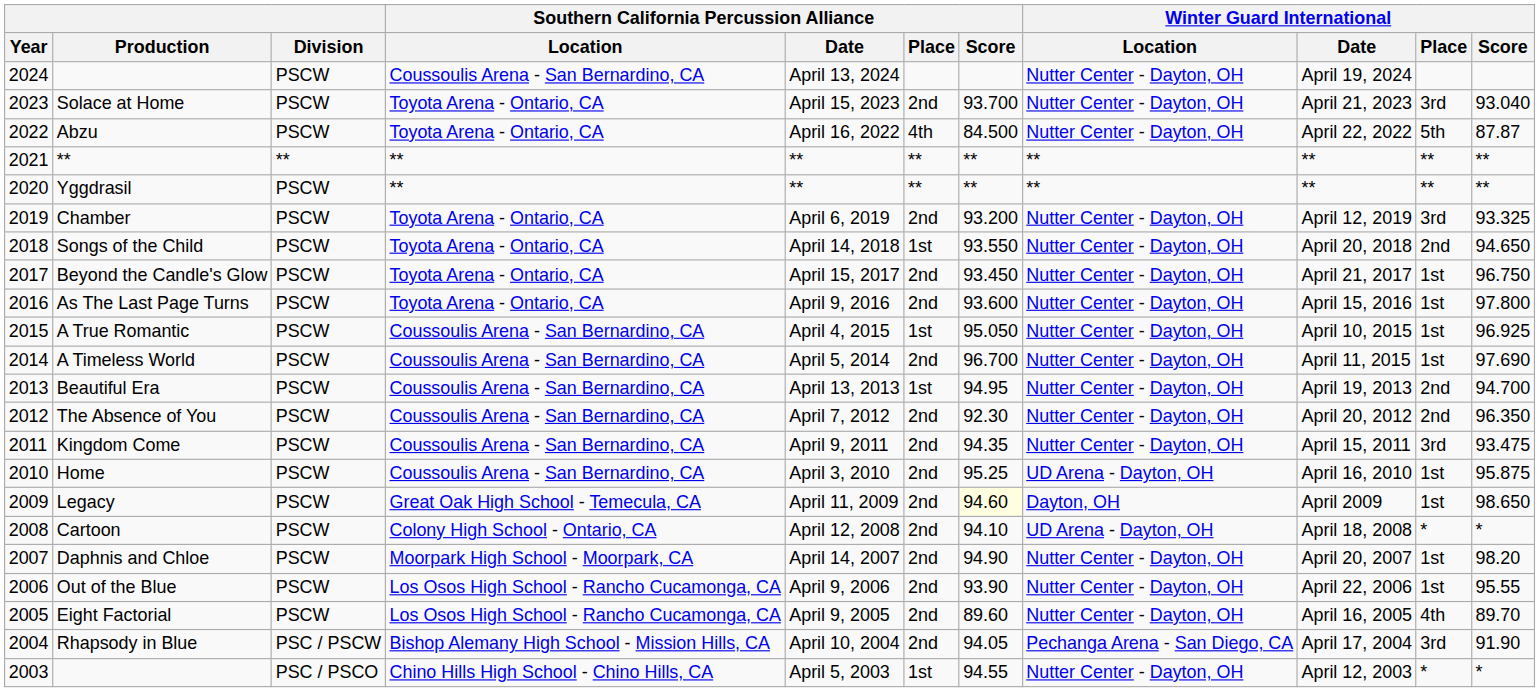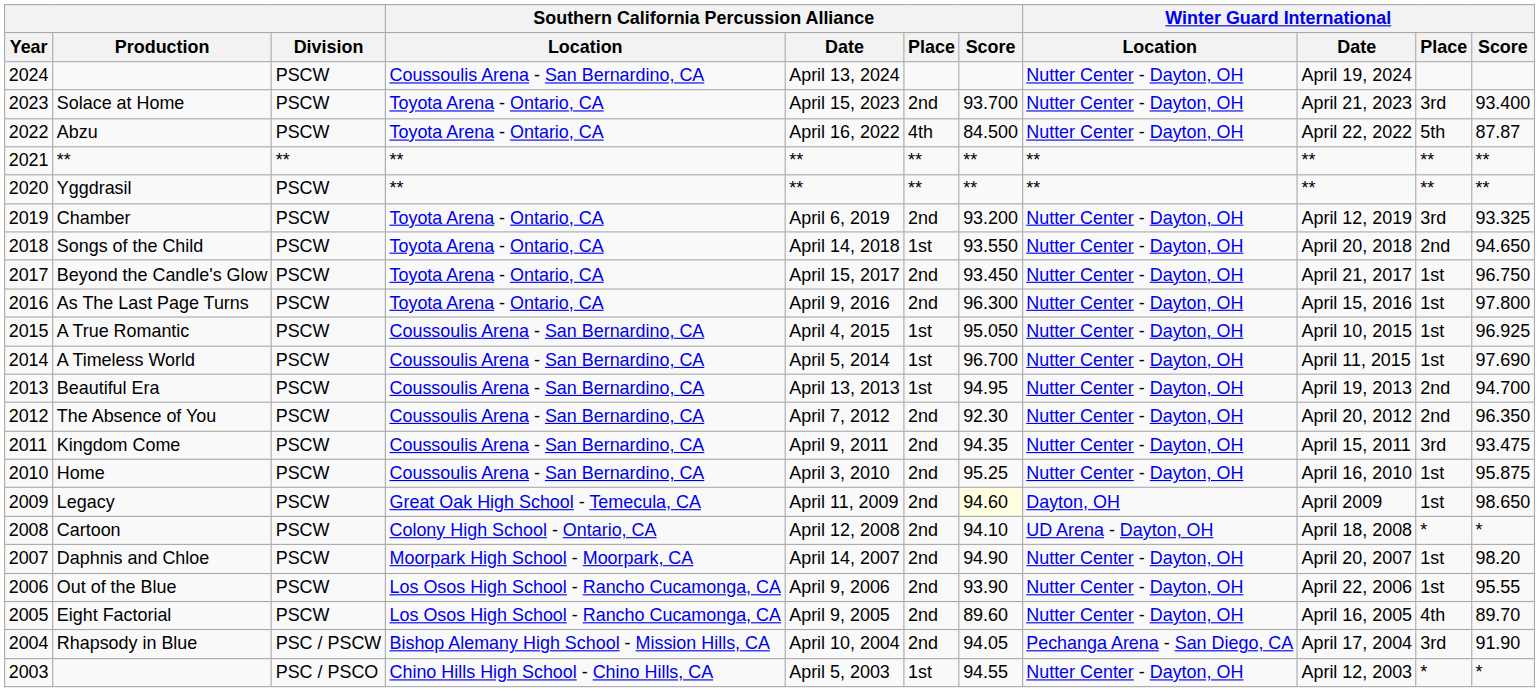Solace at Home | Winter Guard International / Score: 93.040 -> 93.400
As The Last Page Turns | Southern California Percussion Alliance / Score: 93.600 -> 96.300
A Timeless World | Southern California Percussion Alliance / Place: 2nd -> 1st
Home | Winter Guard International / Location: UD Arena - Dayton, OH -> Nutter Center - Dayton, OH
